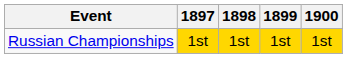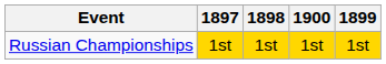columns swapped: 1899 <-> 1900
